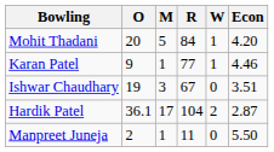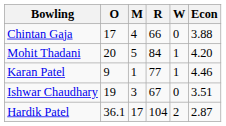+ row: Chintan Gaja | 17 | 4 | 66 | 0 | 3.88
- row: Manpreet Juneja | 2 | 1 | 11 | 0 | 5.50
